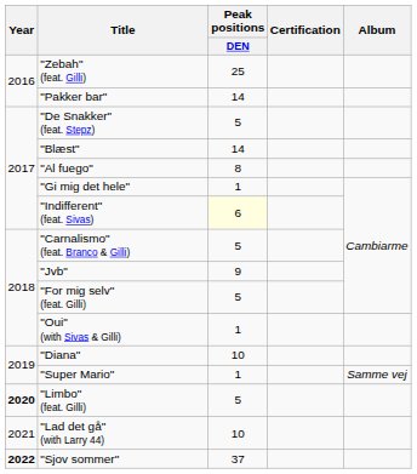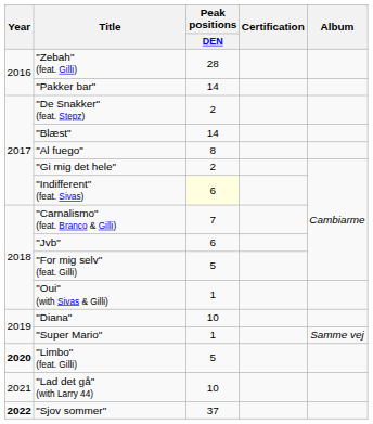"Zebah" (feat. Gilli) | Peak positions / DEN: 25 -> 28
"De Snakker" (feat. Stepz) | Peak positions / DEN: 5 -> 2
"Gi mig det hele" | Peak positions / DEN: 1 -> 2
"Carnalismo" (feat. Branco & Gilli) | Peak positions / DEN: 5 -> 7
"Jvb" | Peak positions / DEN: 9 -> 6
